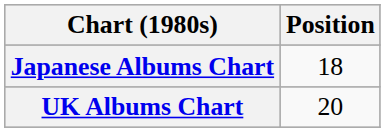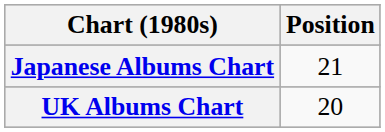Japanese Albums Chart | Position: 18 -> 21
